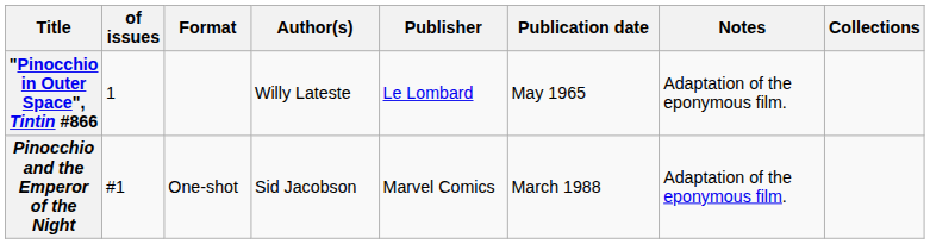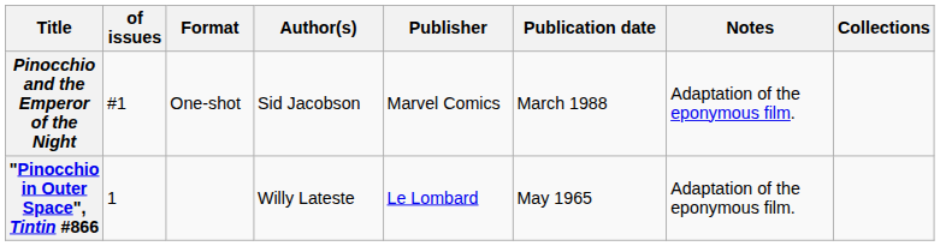rows swapped: Pinocchio and the Emperor of the Night <-> "Pinocchio in Outer Space", Tintin #866
